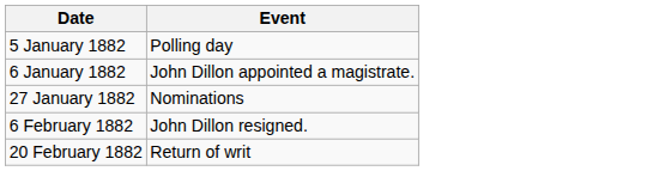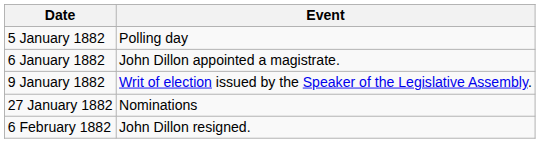+ row: 9 January 1882 | Writ of election issued by the Speaker of the Legislative Assembly.
- row: 20 February 1882 | Return of writ
